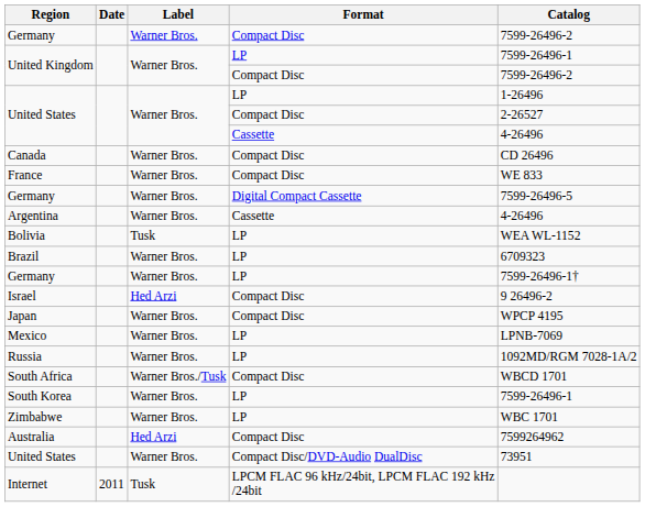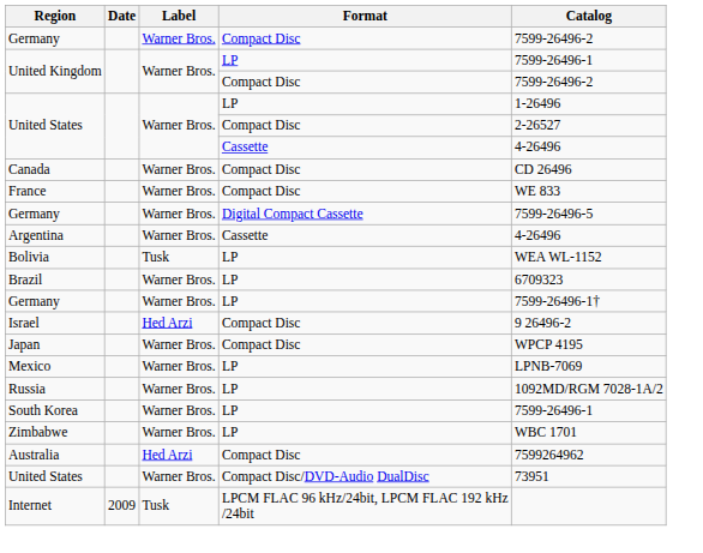- row: South Africa | Warner Bros./Tusk | Compact Disc | WBCD 1701
Internet | Date: 2011 -> 2009
